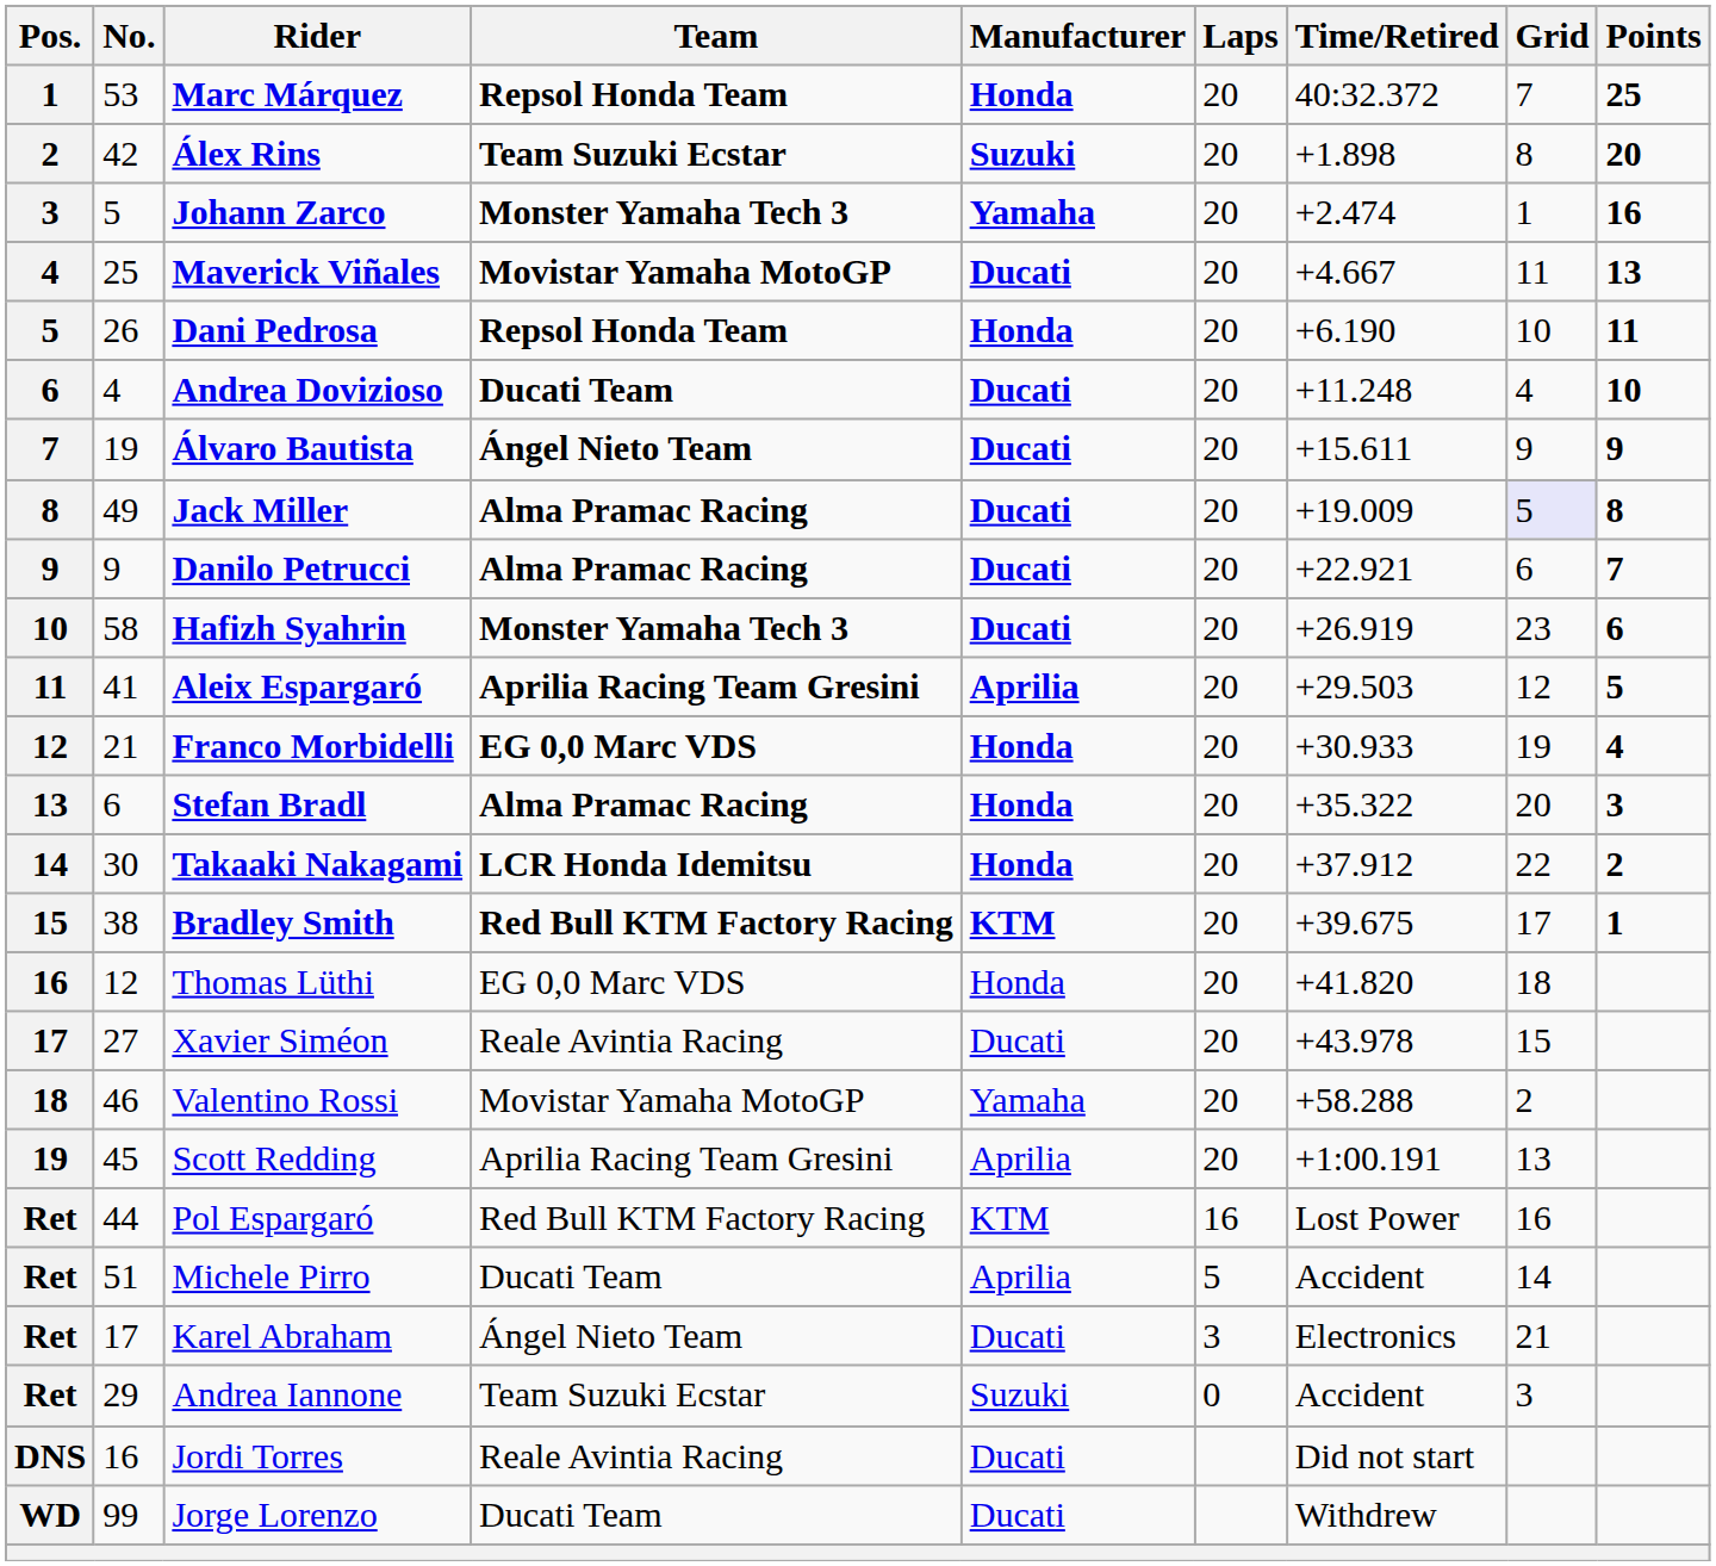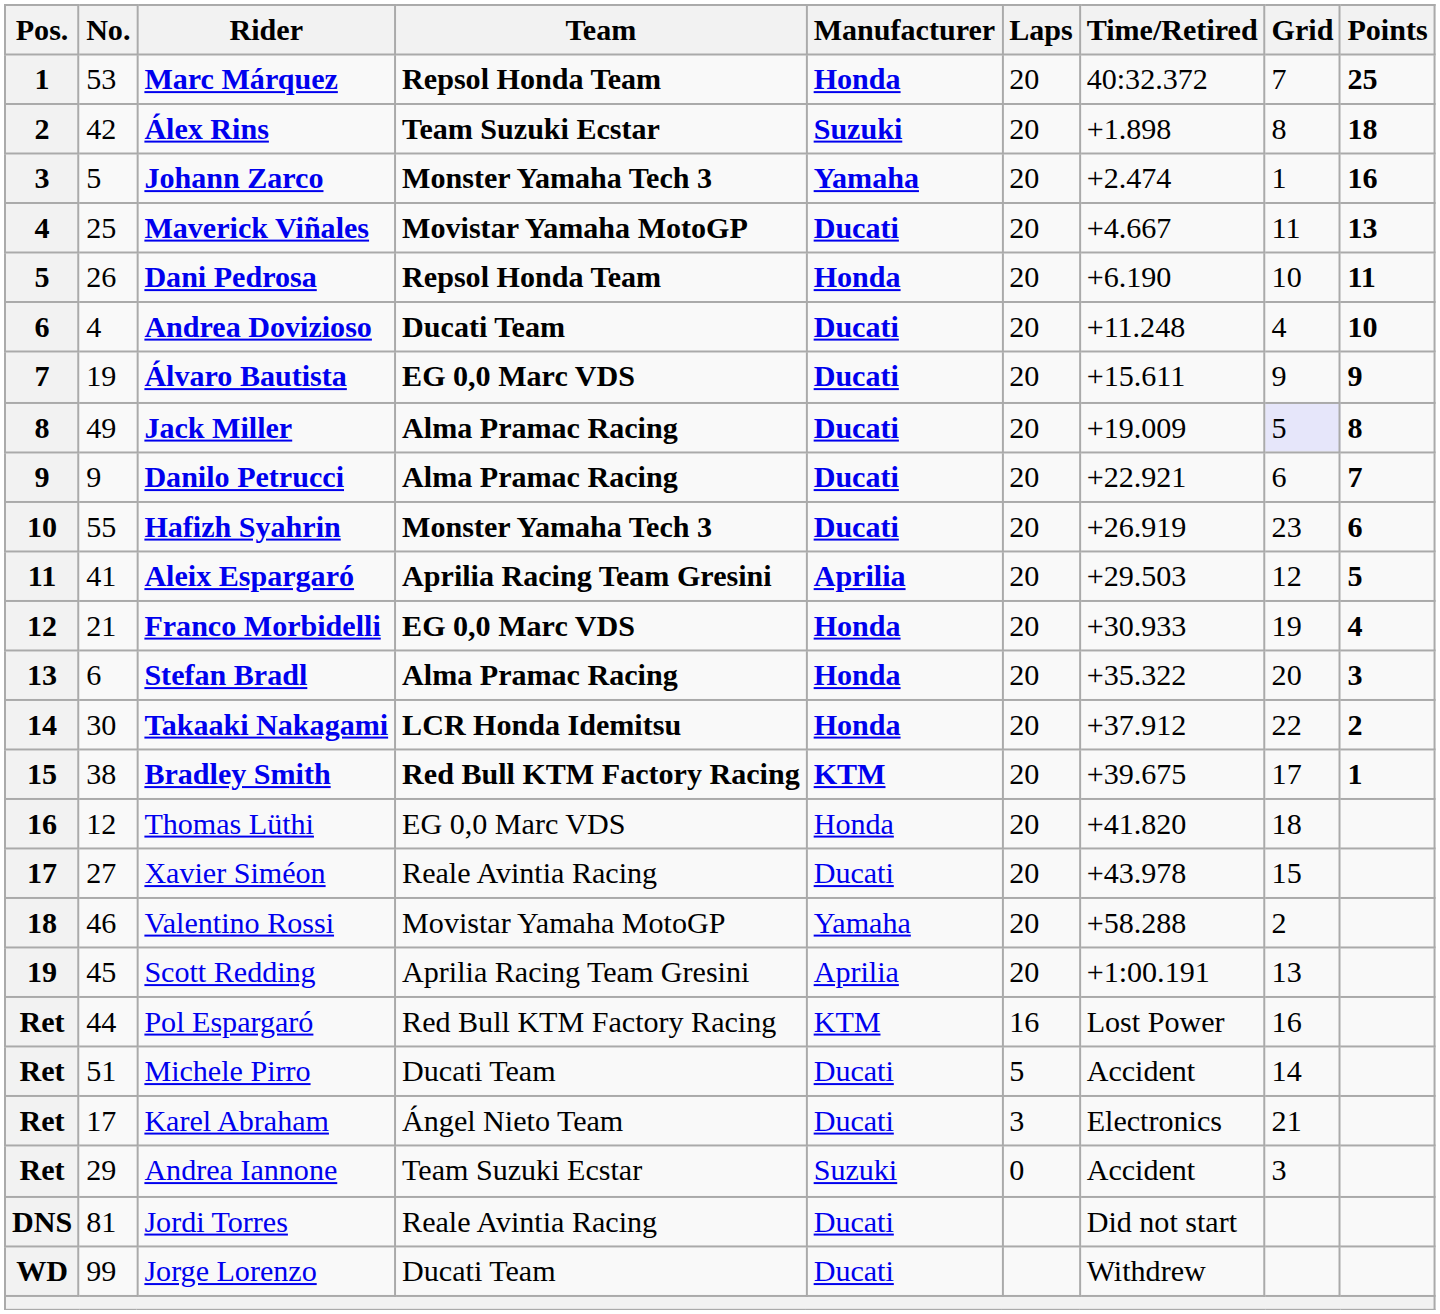Álex Rins | Points: 20 -> 18
Álvaro Bautista | Team: Ángel Nieto Team -> EG 0,0 Marc VDS
Hafizh Syahrin | No.: 58 -> 55
Michele Pirro | Manufacturer: Aprilia -> Ducati
Jordi Torres | No.: 16 -> 81
